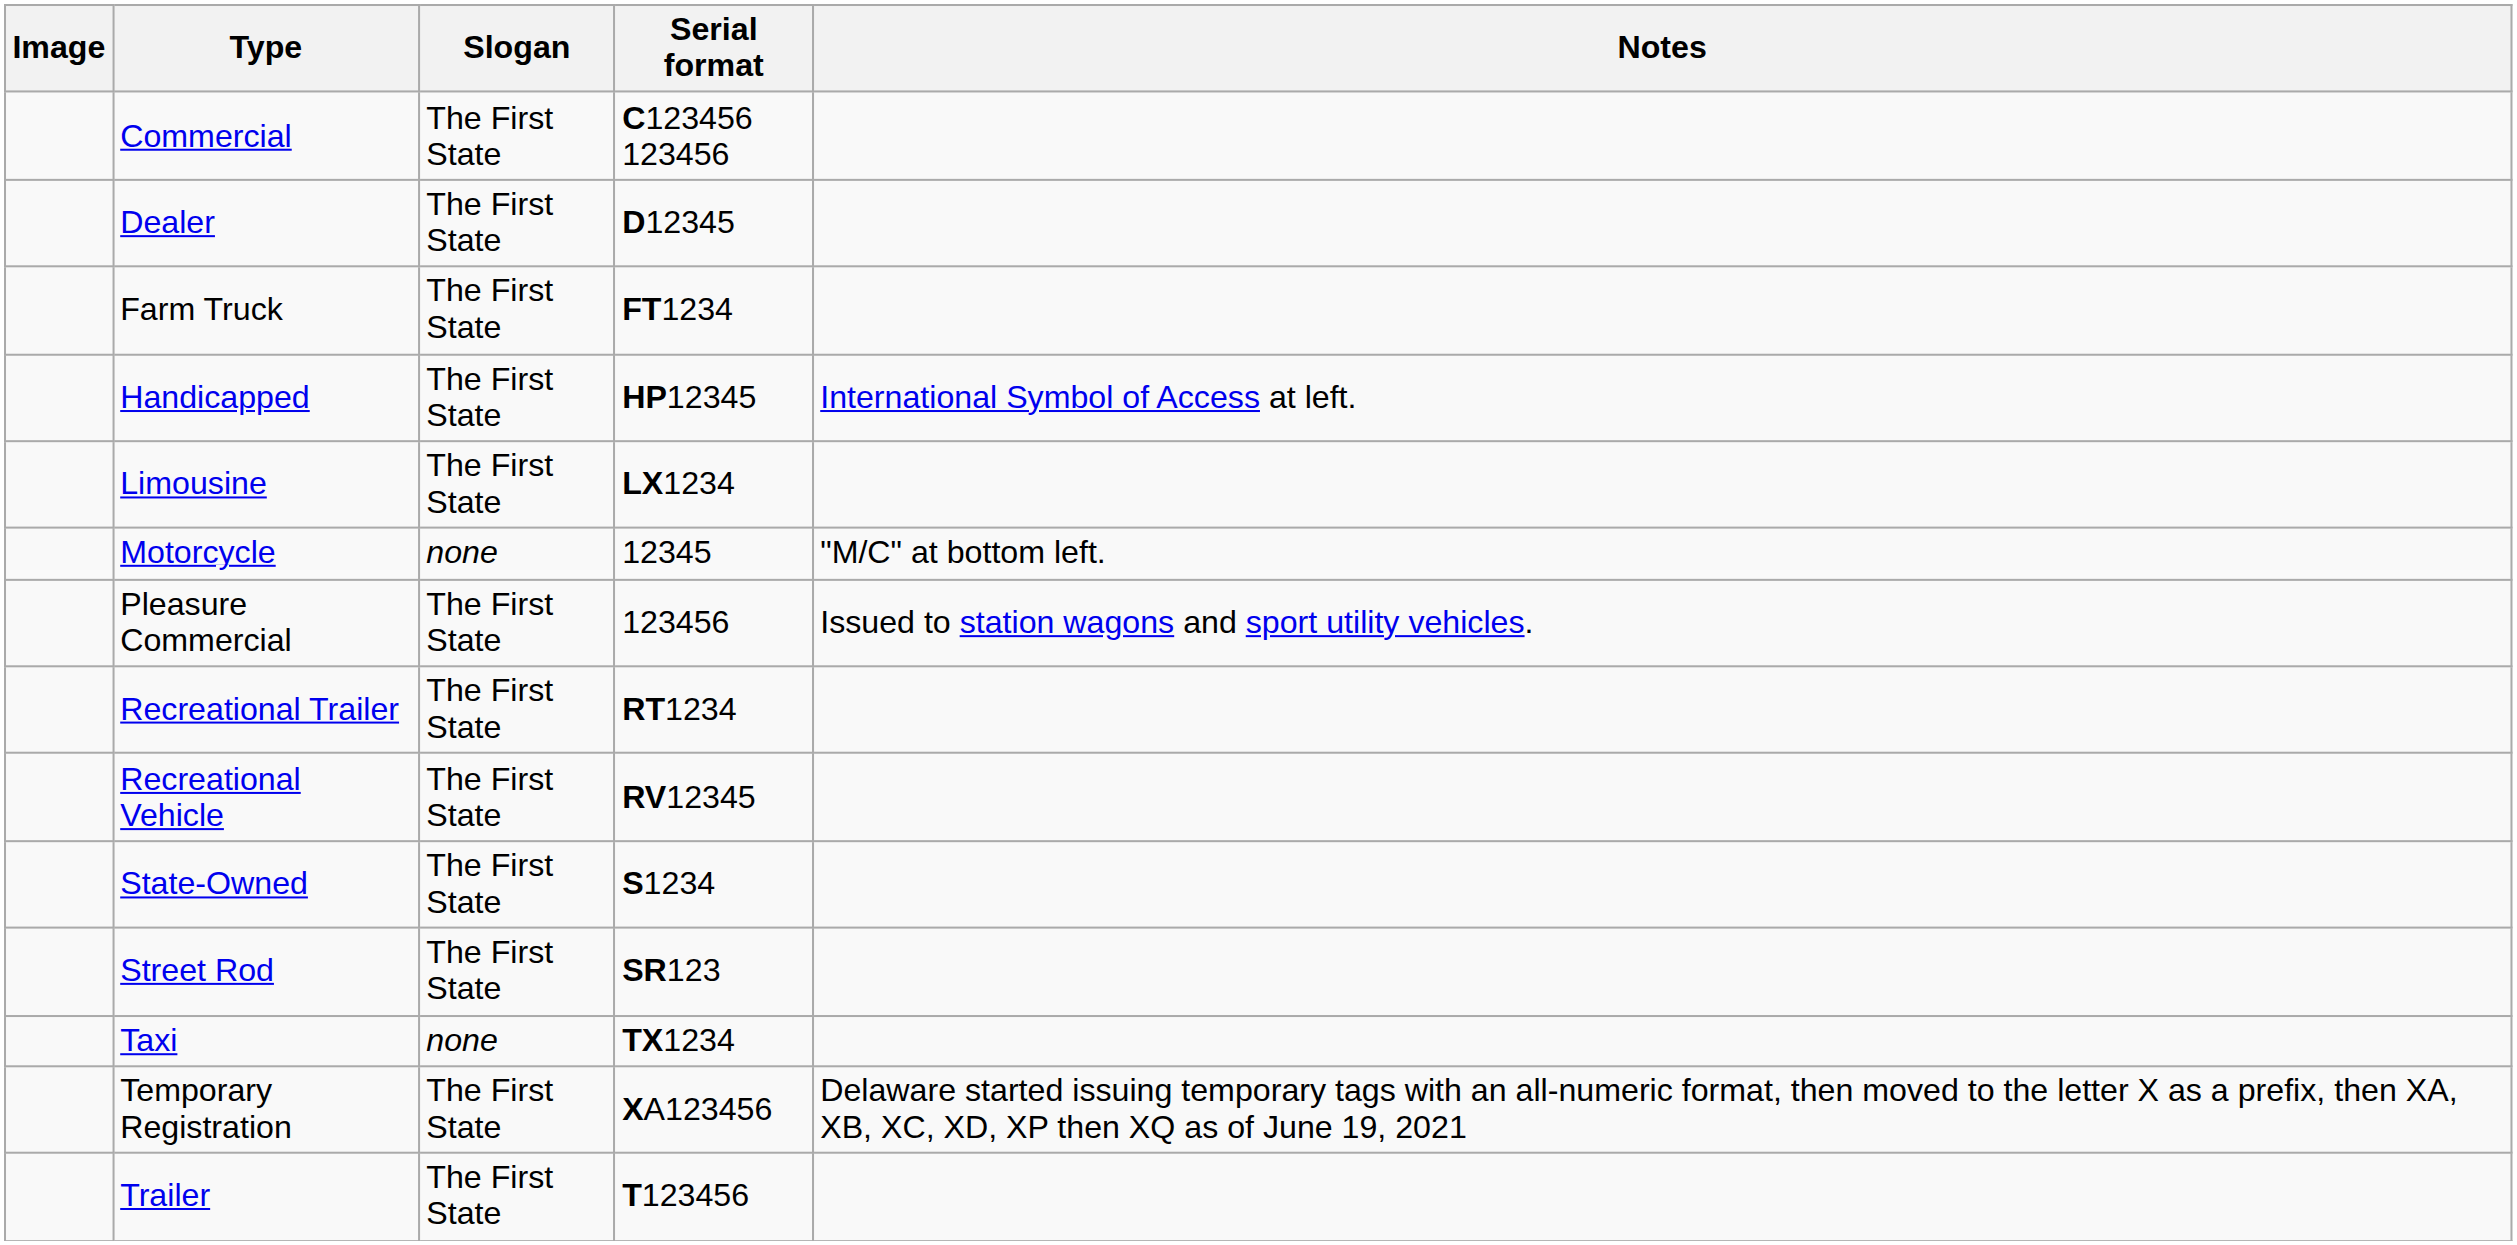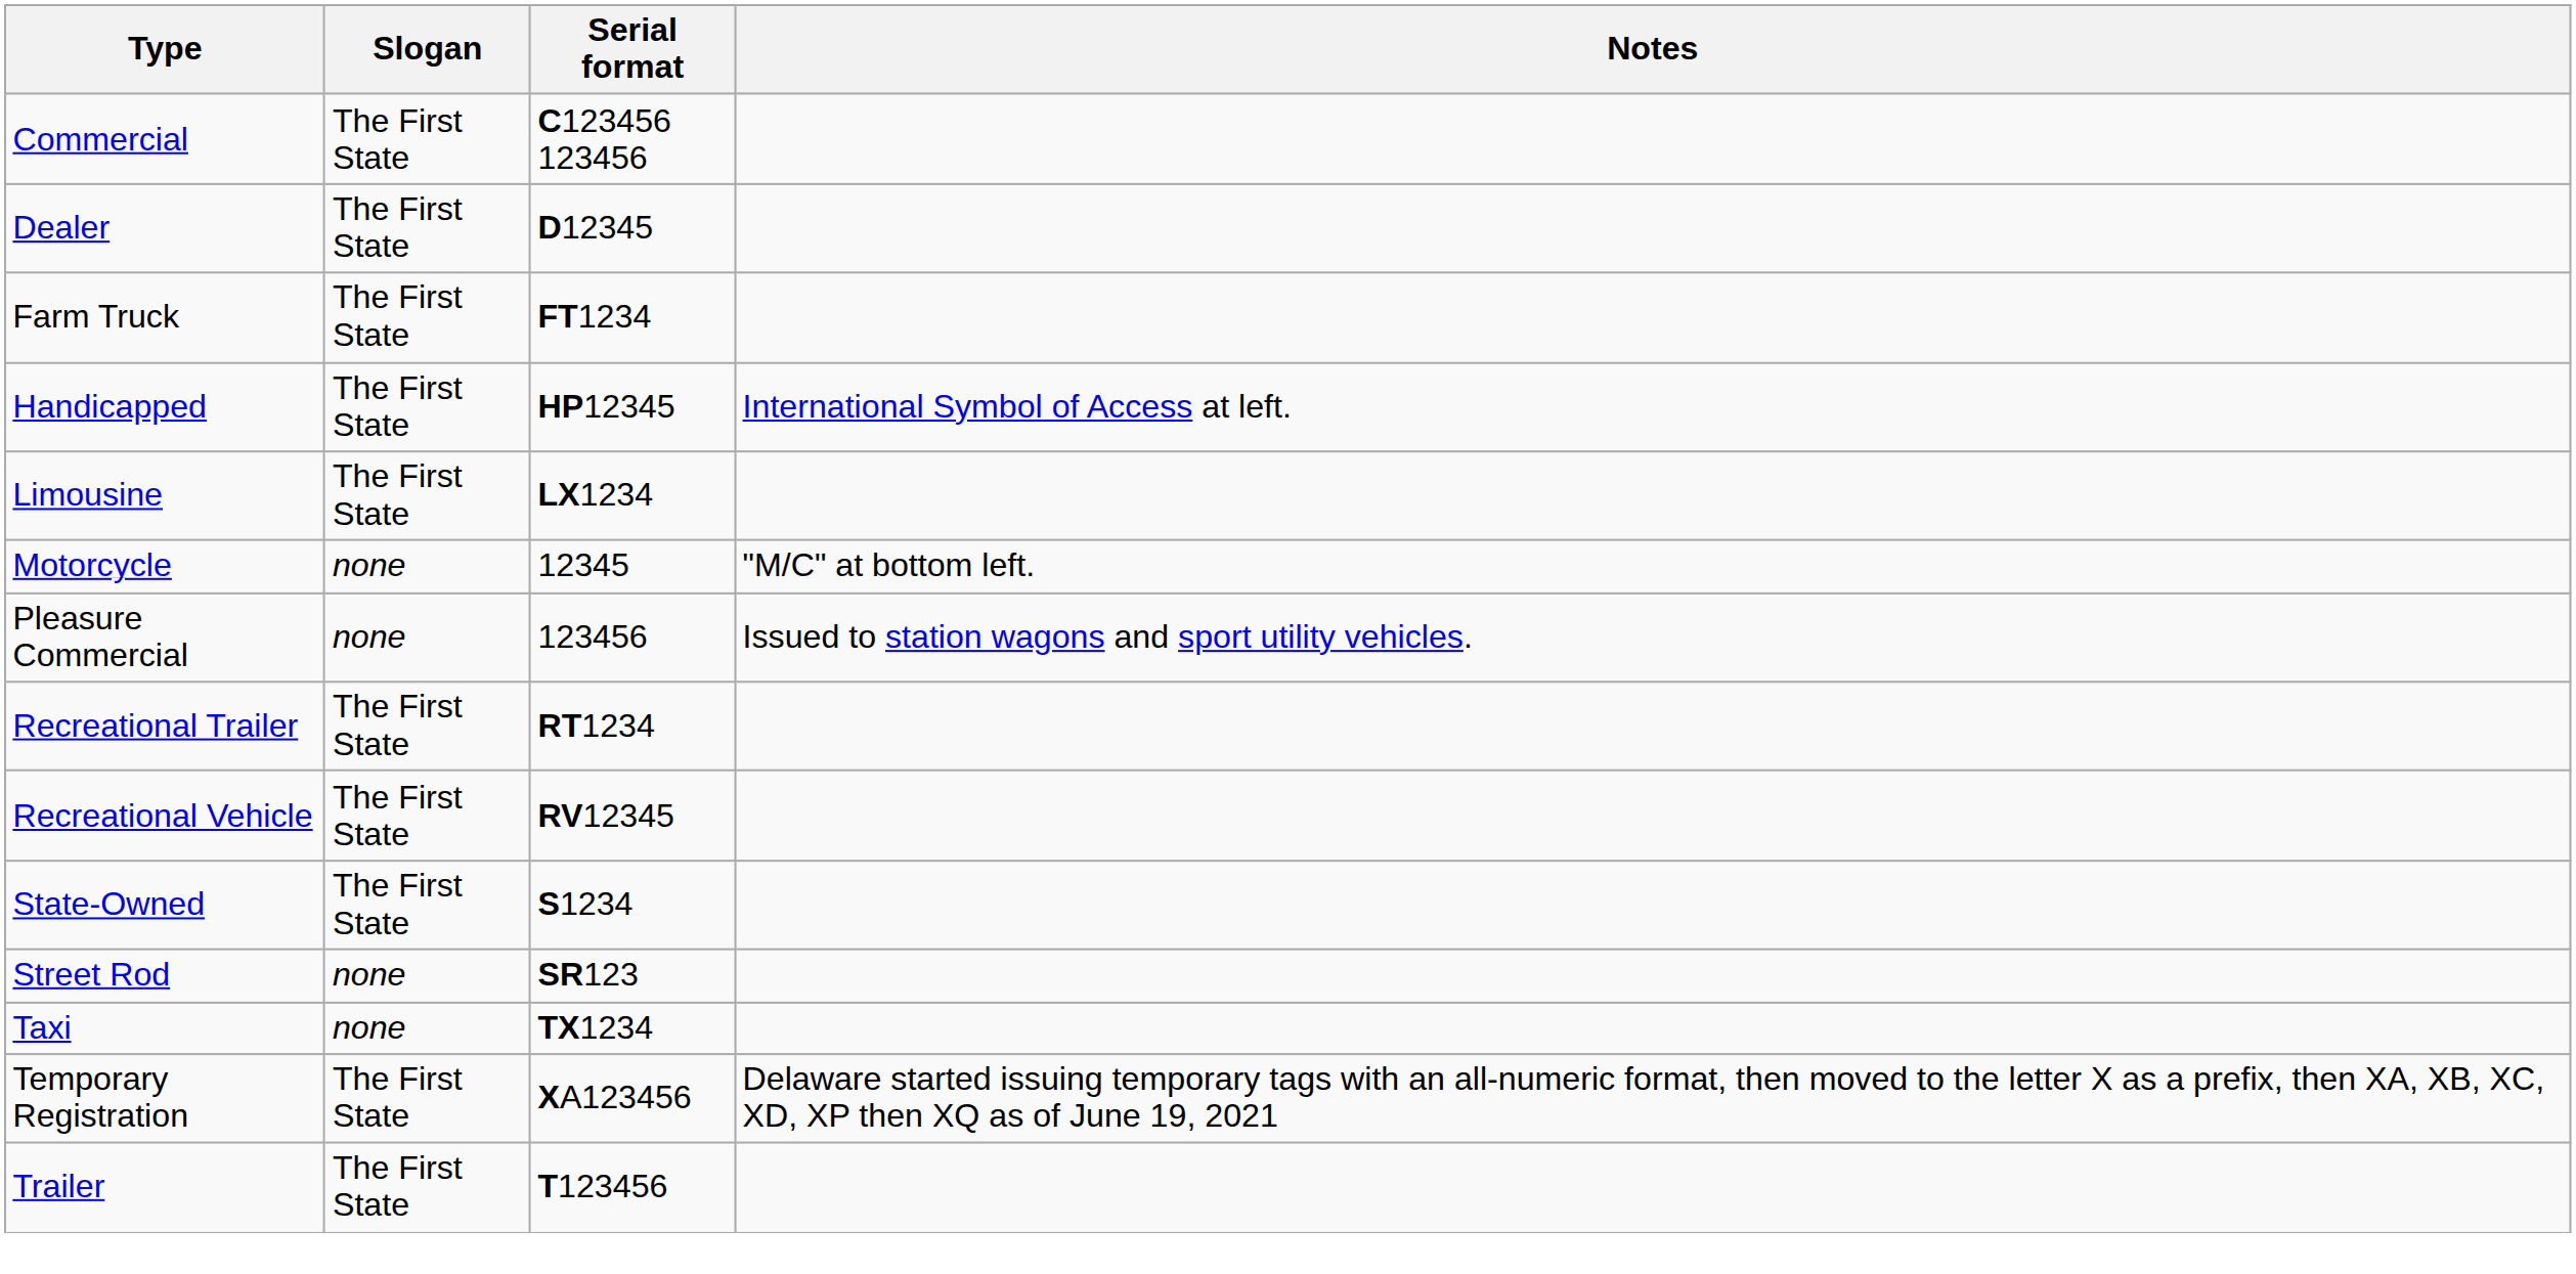- column: Image
Pleasure Commercial | Slogan: The First State -> none
Street Rod | Slogan: The First State -> none
